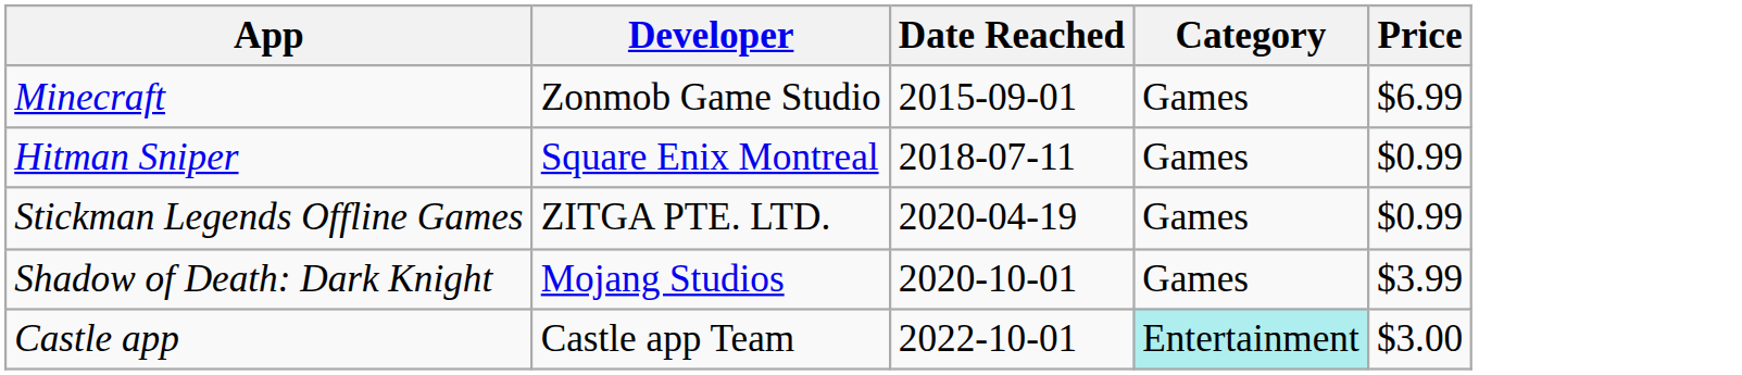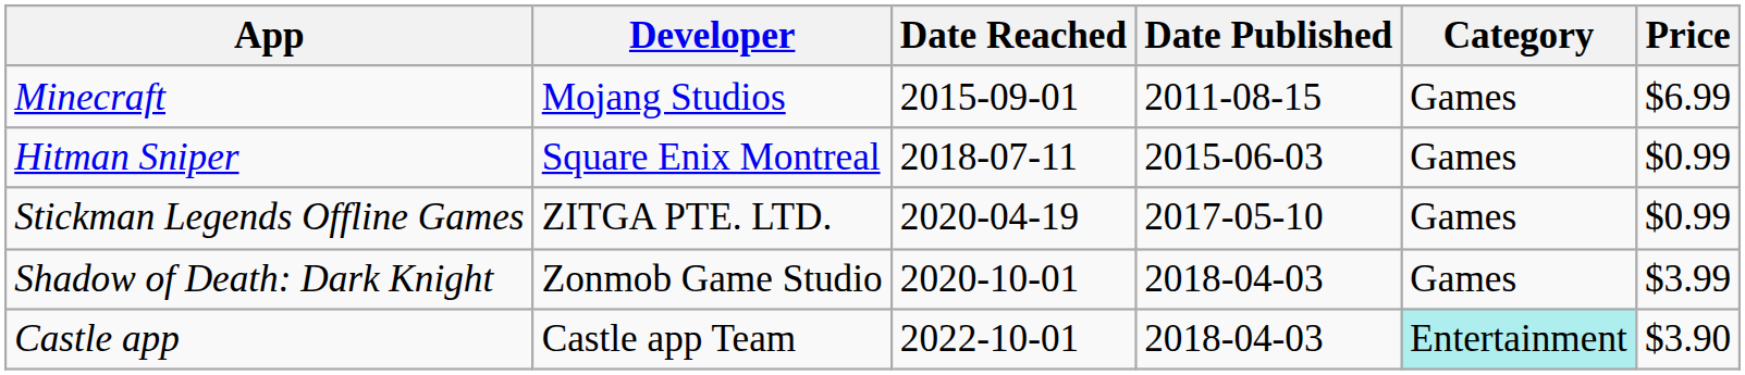+ column: Date Published | 2011-08-15 | 2015-06-03 | 2017-05-10 | 2018-04-03 | 2018-04-03
Minecraft | Developer: Zonmob Game Studio -> Mojang Studios
Shadow of Death: Dark Knight | Developer: Mojang Studios -> Zonmob Game Studio
Castle app | Price: $3.00 -> $3.90
